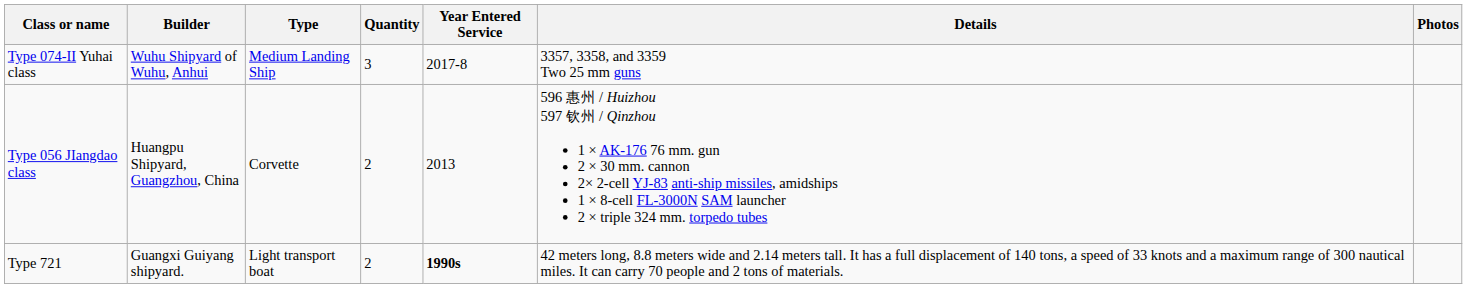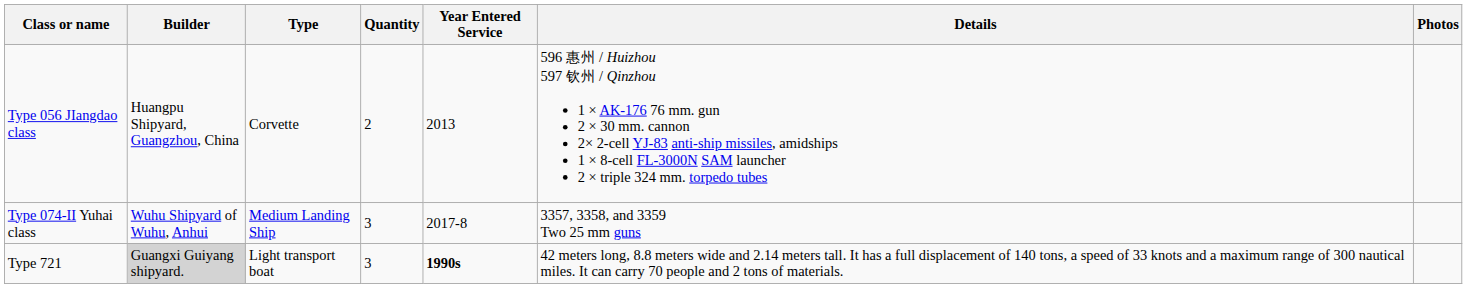rows swapped: Type 056 JIangdao class <-> Type 074-II Yuhai class
Type 721 | Builder: no background -> lightgrey background
Type 721 | Quantity: 2 -> 3
